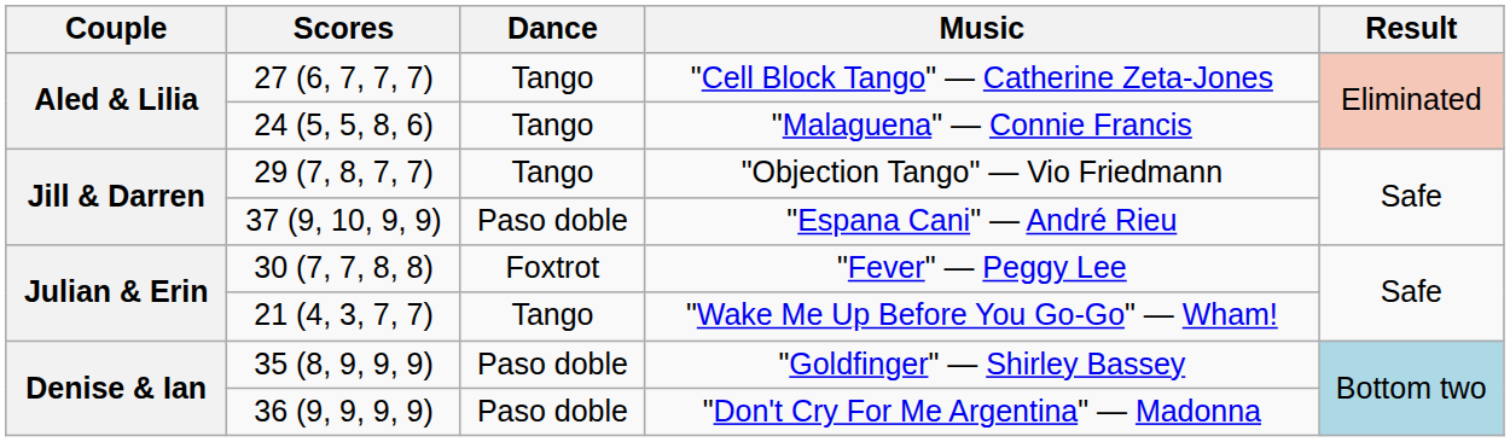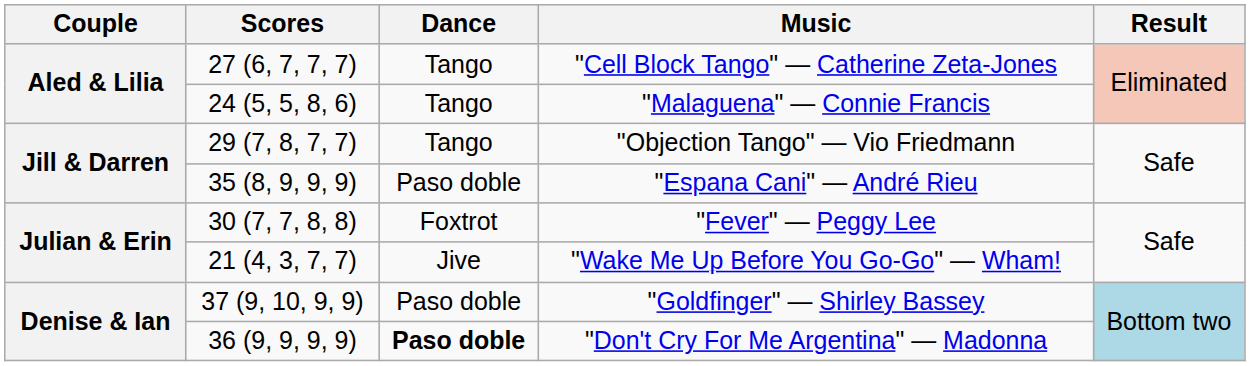"Espana Cani" — André Rieu | Scores: 37 (9, 10, 9, 9) -> 35 (8, 9, 9, 9)
"Wake Me Up Before You Go-Go" — Wham! | Dance: Tango -> Jive
"Goldfinger" — Shirley Bassey | Scores: 35 (8, 9, 9, 9) -> 37 (9, 10, 9, 9)
"Don't Cry For Me Argentina" — Madonna | Dance: normal -> bold
